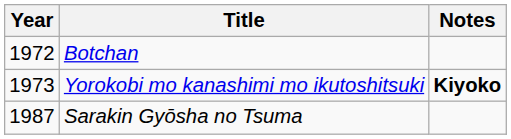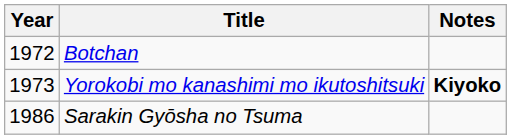Sarakin Gyōsha no Tsuma | Year: 1987 -> 1986
